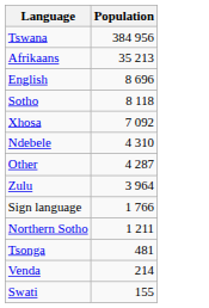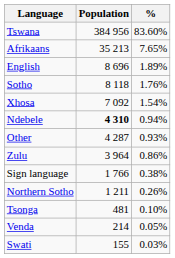+ column: % | 83.60% | 7.65% | 1.89% | 1.76% | 1.54% | 0.94% | 0.93% | 0.86% | 0.38% | 0.26% | 0.10% | 0.05% | 0.03%
Ndebele | Population: normal -> bold
